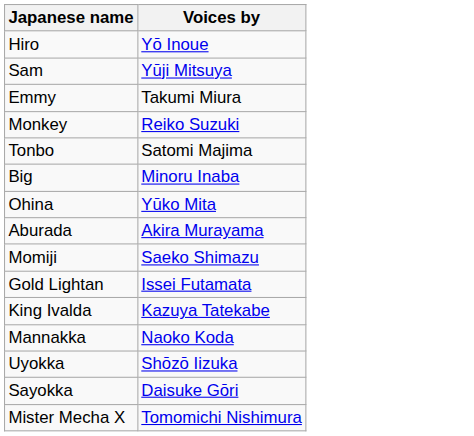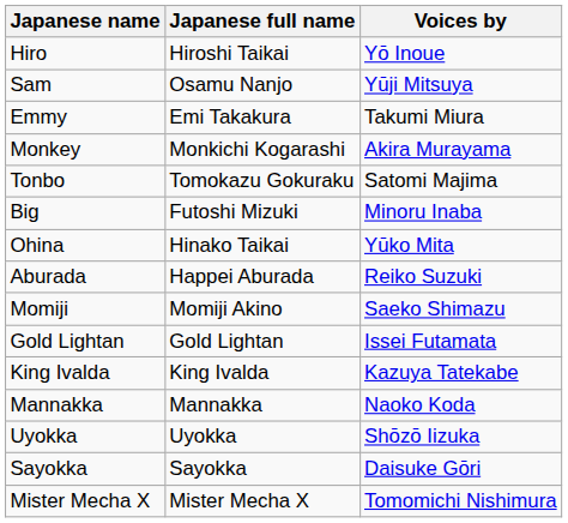+ column: Japanese full name | Hiroshi Taikai | Osamu Nanjo | Emi Takakura | Monkichi Kogarashi | Tomokazu Gokuraku | Futoshi Mizuki | Hinako Taikai | Happei Aburada | Momiji Akino | Gold Lightan | King Ivalda | Mannakka | Uyokka | Sayokka | Mister Mecha X
Monkey | Voices by: Reiko Suzuki -> Akira Murayama
Aburada | Voices by: Akira Murayama -> Reiko Suzuki
